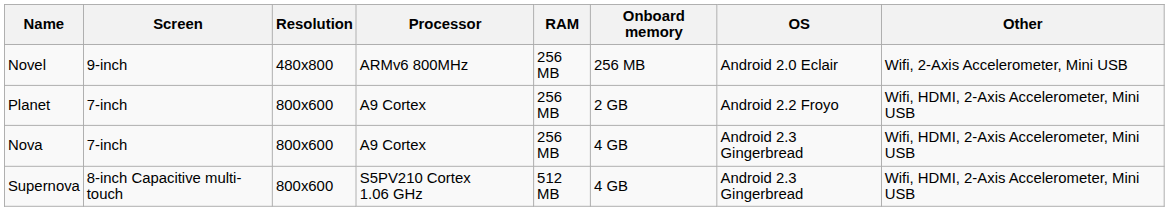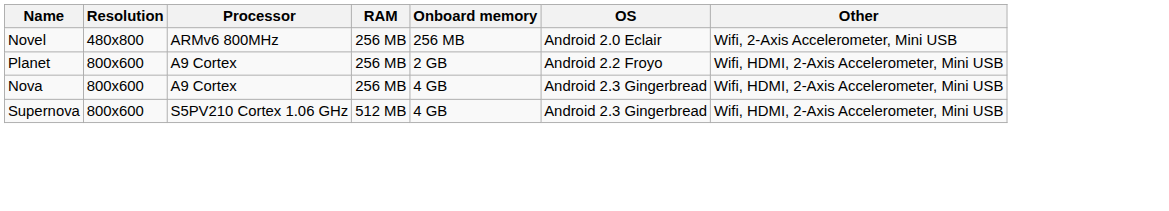- column: Screen | 9-inch | 7-inch | 7-inch | 8-inch Capacitive multi-touch
